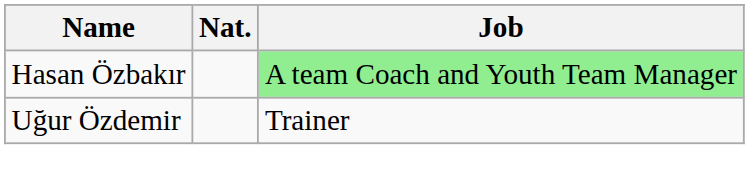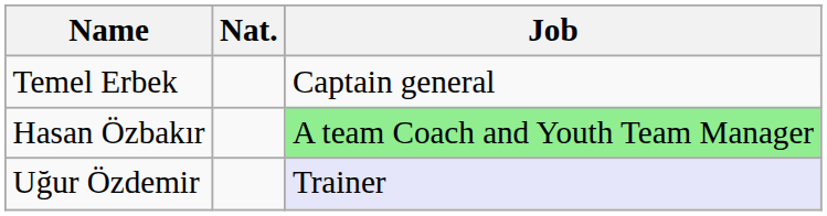+ row: Temel Erbek | Captain general
Uğur Özdemir | Job: no background -> lavender background
